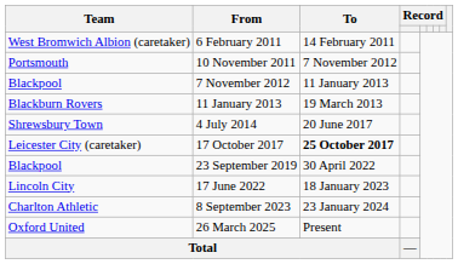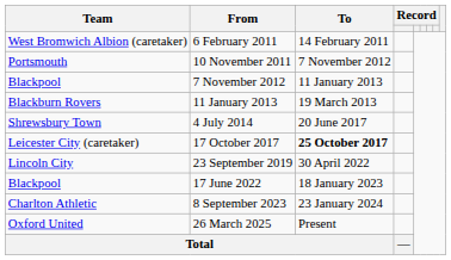23 September 2019 | Team: Blackpool -> Lincoln City
17 June 2022 | Team: Lincoln City -> Blackpool
